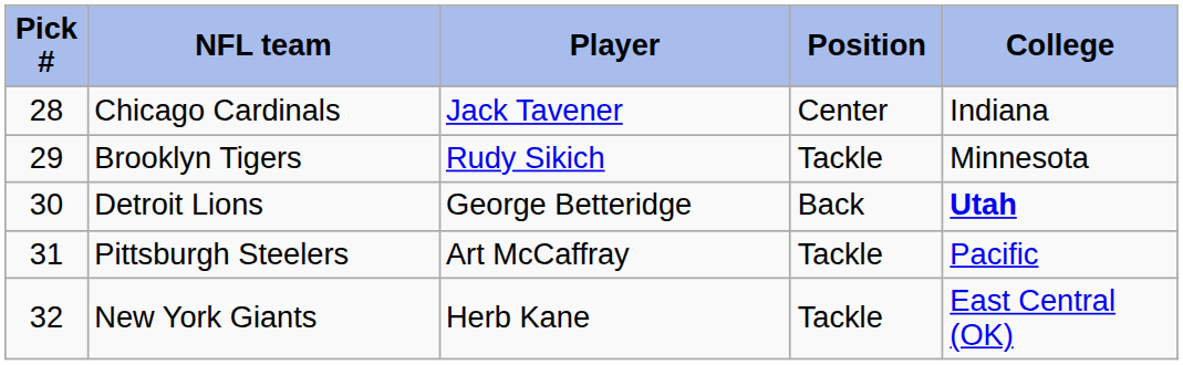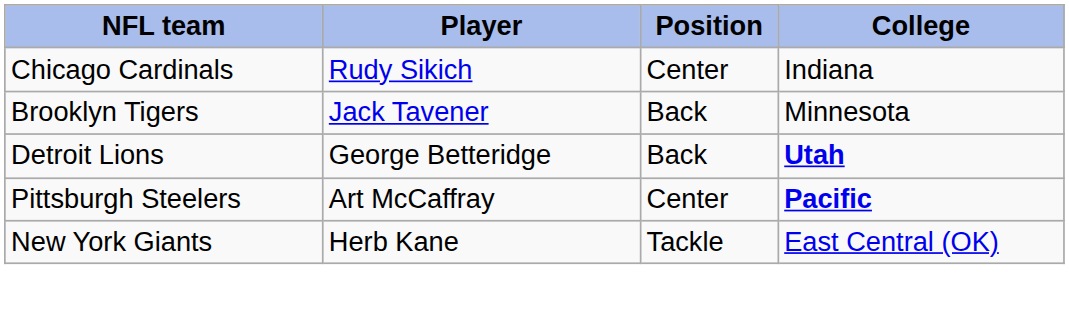- column: Pick # | 28 | 29 | 30 | 31 | 32
Chicago Cardinals | Player: Jack Tavener -> Rudy Sikich
Brooklyn Tigers | Player: Rudy Sikich -> Jack Tavener
Brooklyn Tigers | Position: Tackle -> Back
Pittsburgh Steelers | Position: Tackle -> Center
Pittsburgh Steelers | College: normal -> bold
